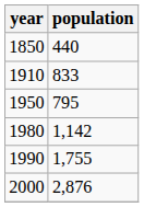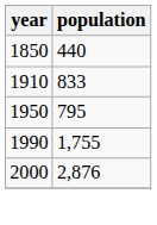- row: 1980 | 1,142
